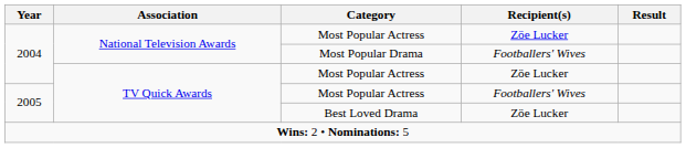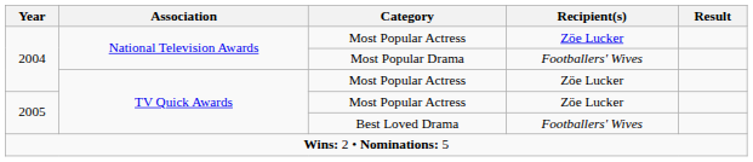2005 / Most Popular Actress | Recipient(s): Footballers' Wives -> Zöe Lucker
Best Loved Drama | Recipient(s): Zöe Lucker -> Footballers' Wives
